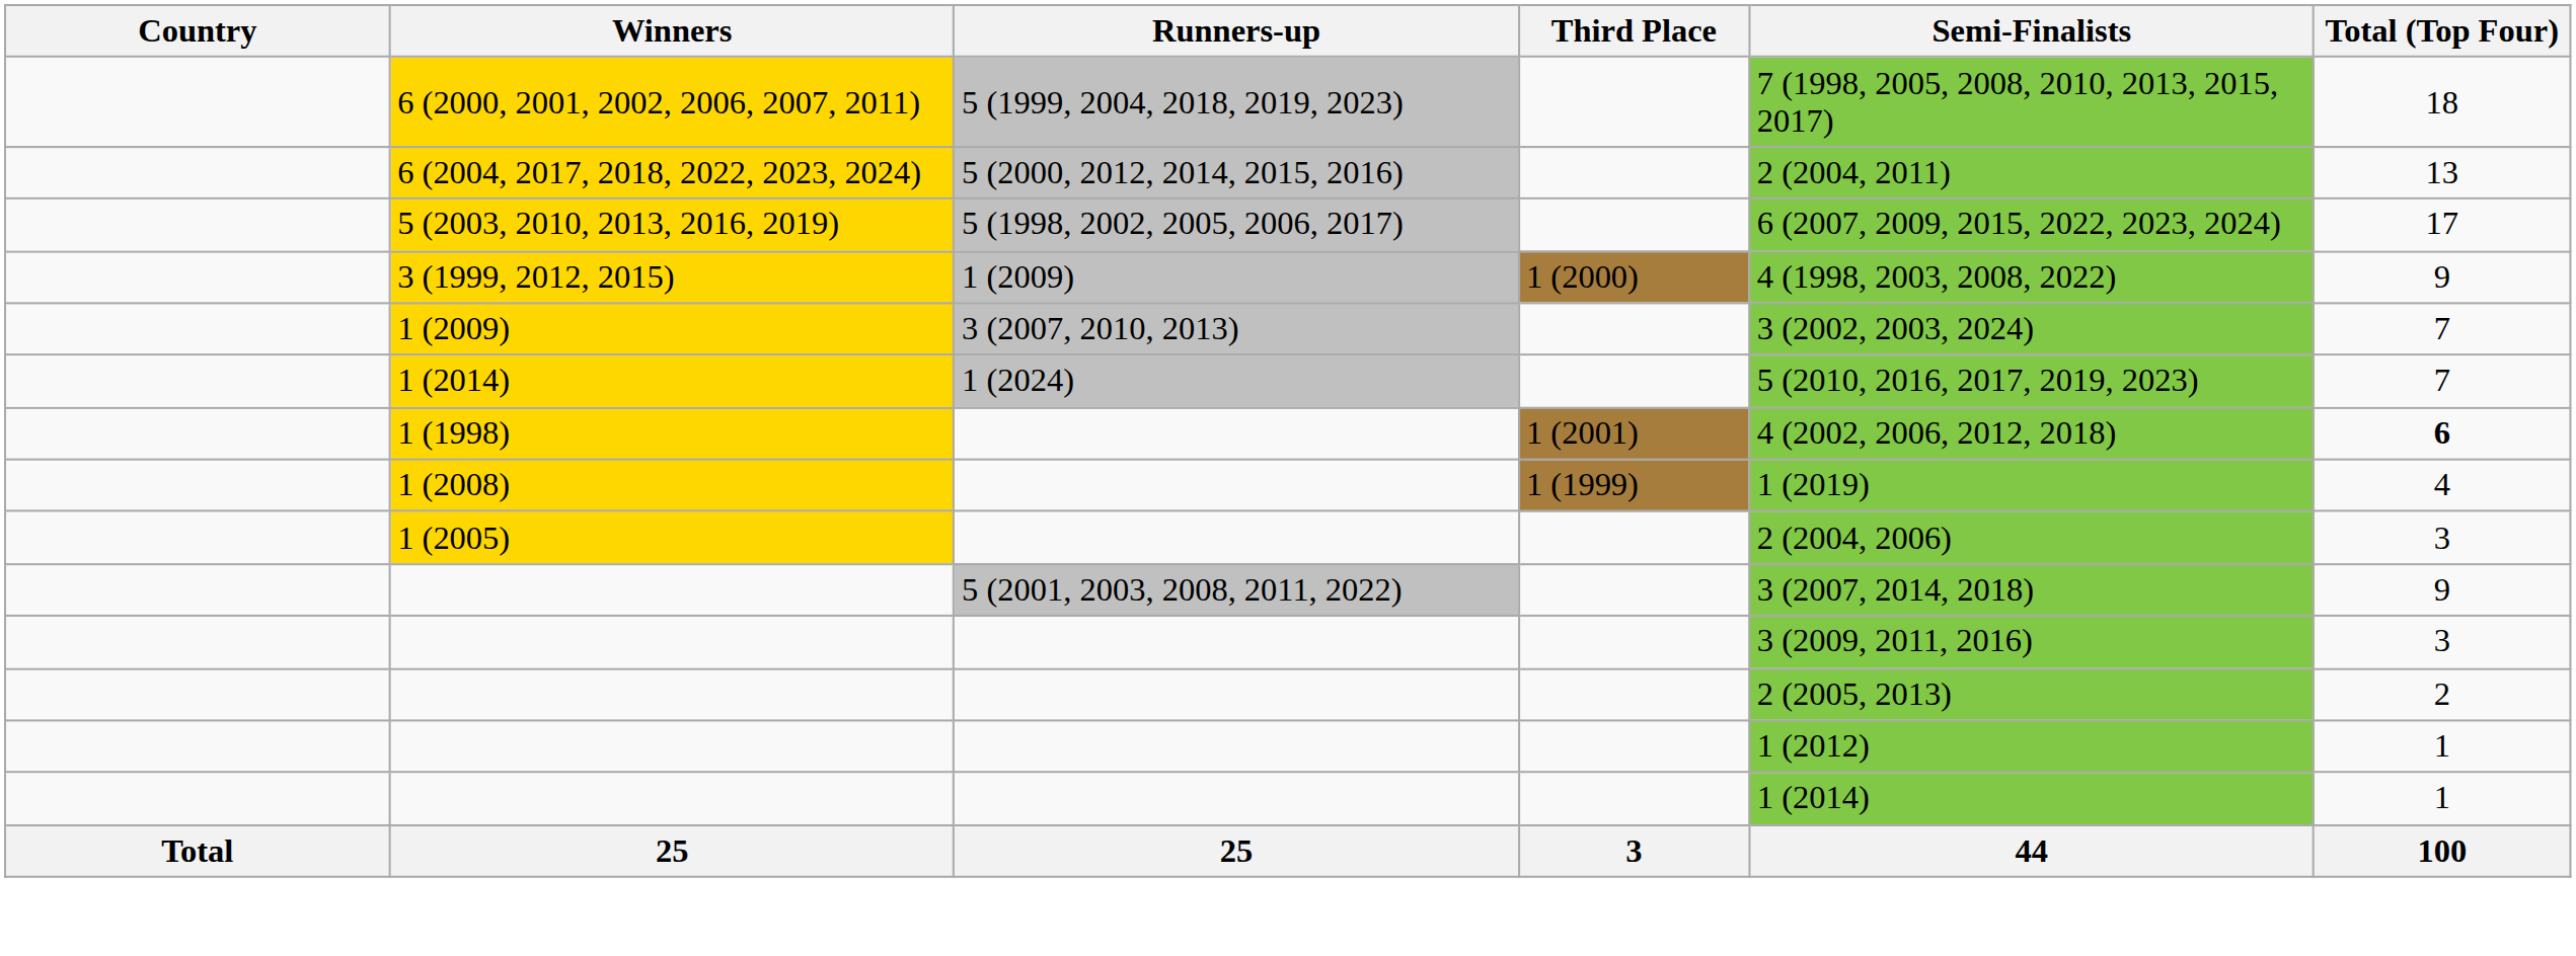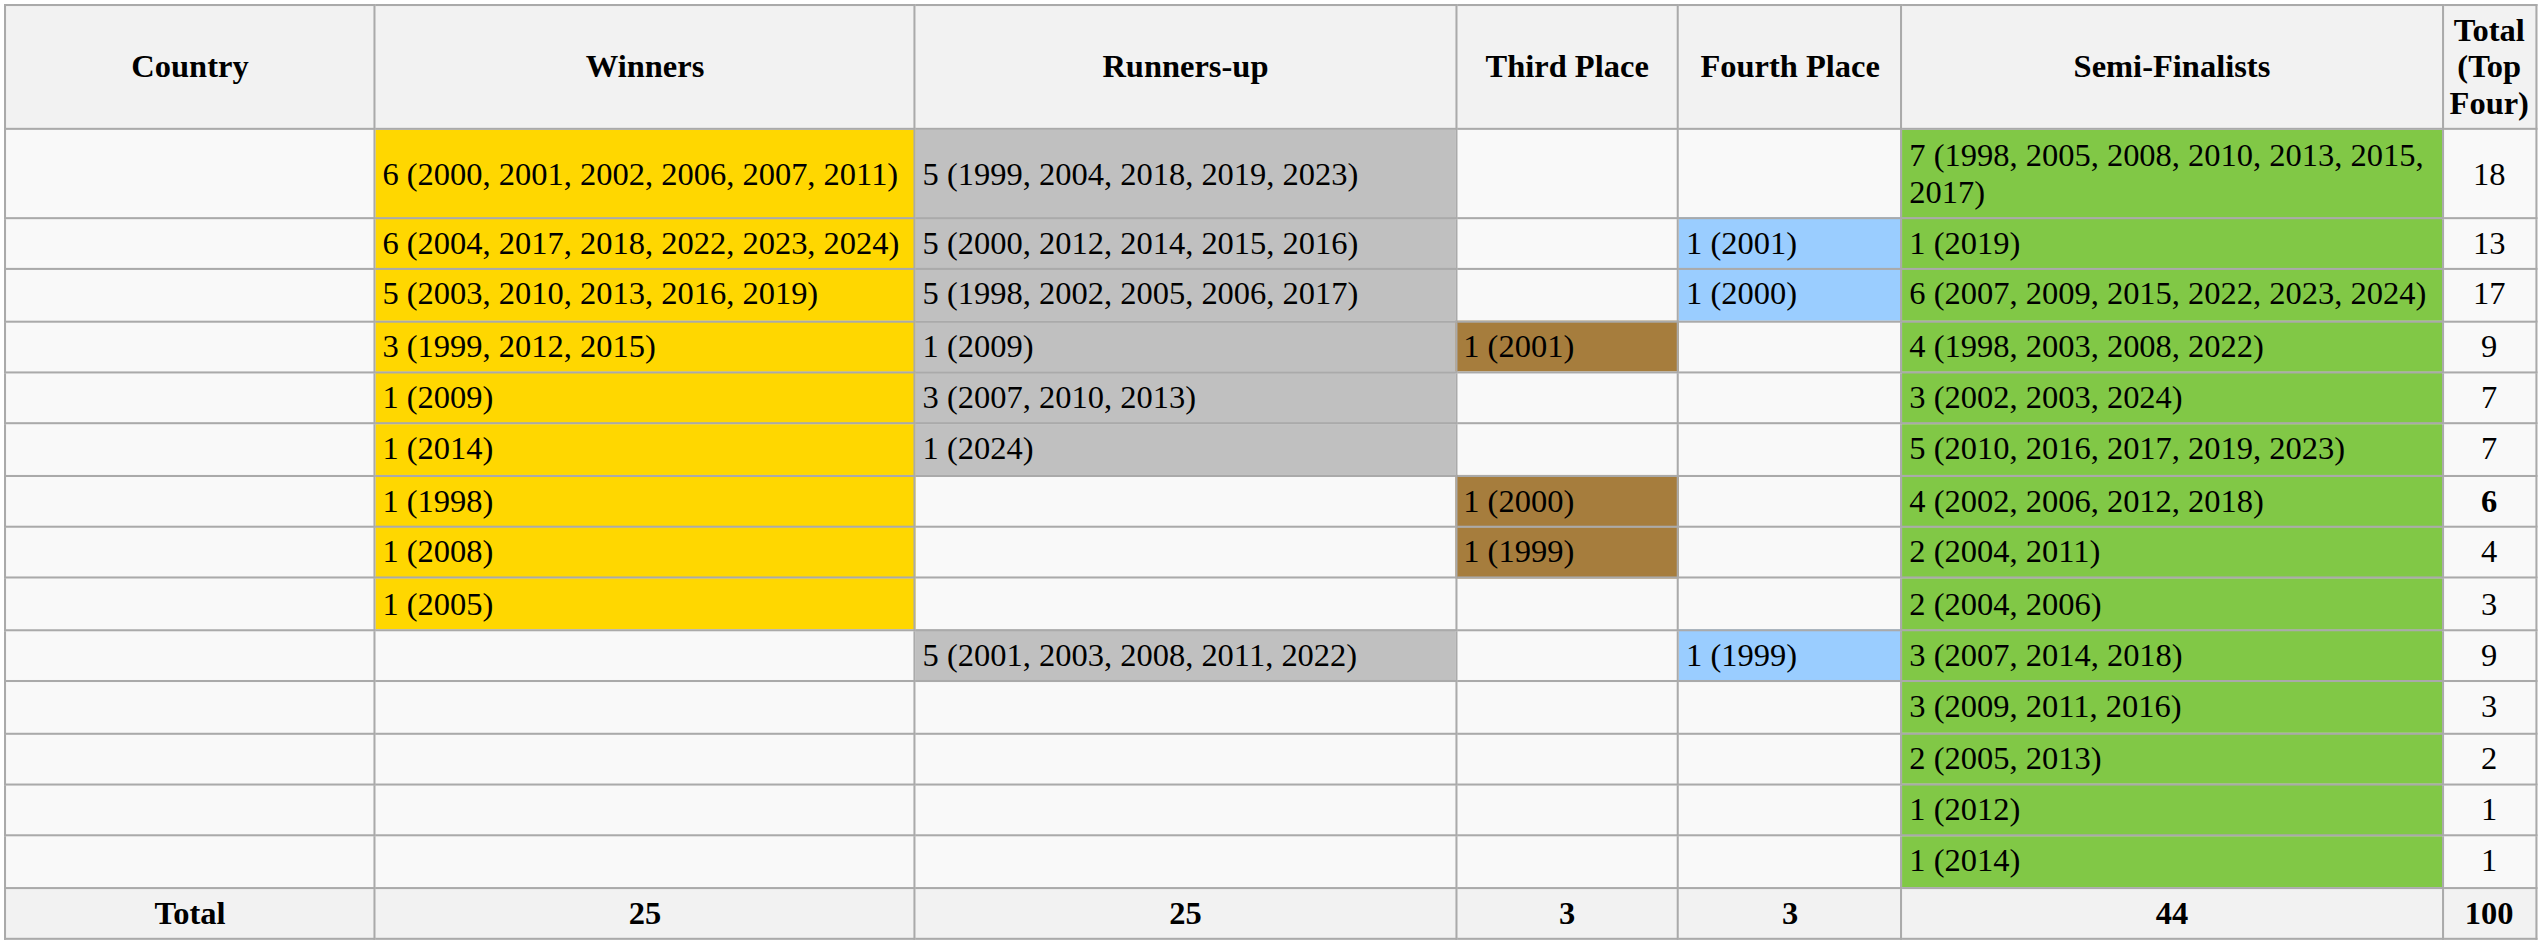+ column: Fourth Place | 1 (2001) | 1 (2000) | 1 (1999) | 3
6 (2004, 2017, 2018, 2022, 2023, 2024) | Semi-Finalists: 2 (2004, 2011) -> 1 (2019)
3 (1999, 2012, 2015) | Third Place: 1 (2000) -> 1 (2001)
1 (1998) | Third Place: 1 (2001) -> 1 (2000)
1 (2008) | Semi-Finalists: 1 (2019) -> 2 (2004, 2011)
